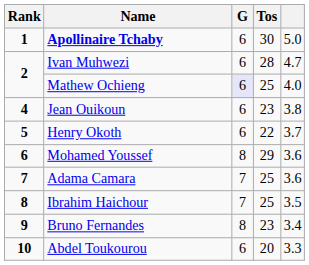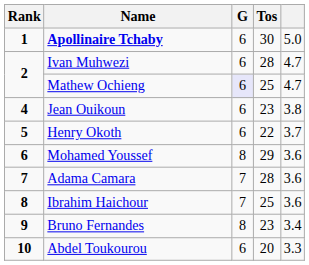Mathew Ochieng | column 5: 4.0 -> 4.7
Adama Camara | Tos: 25 -> 28
Ibrahim Haichour | column 5: 3.5 -> 3.6
